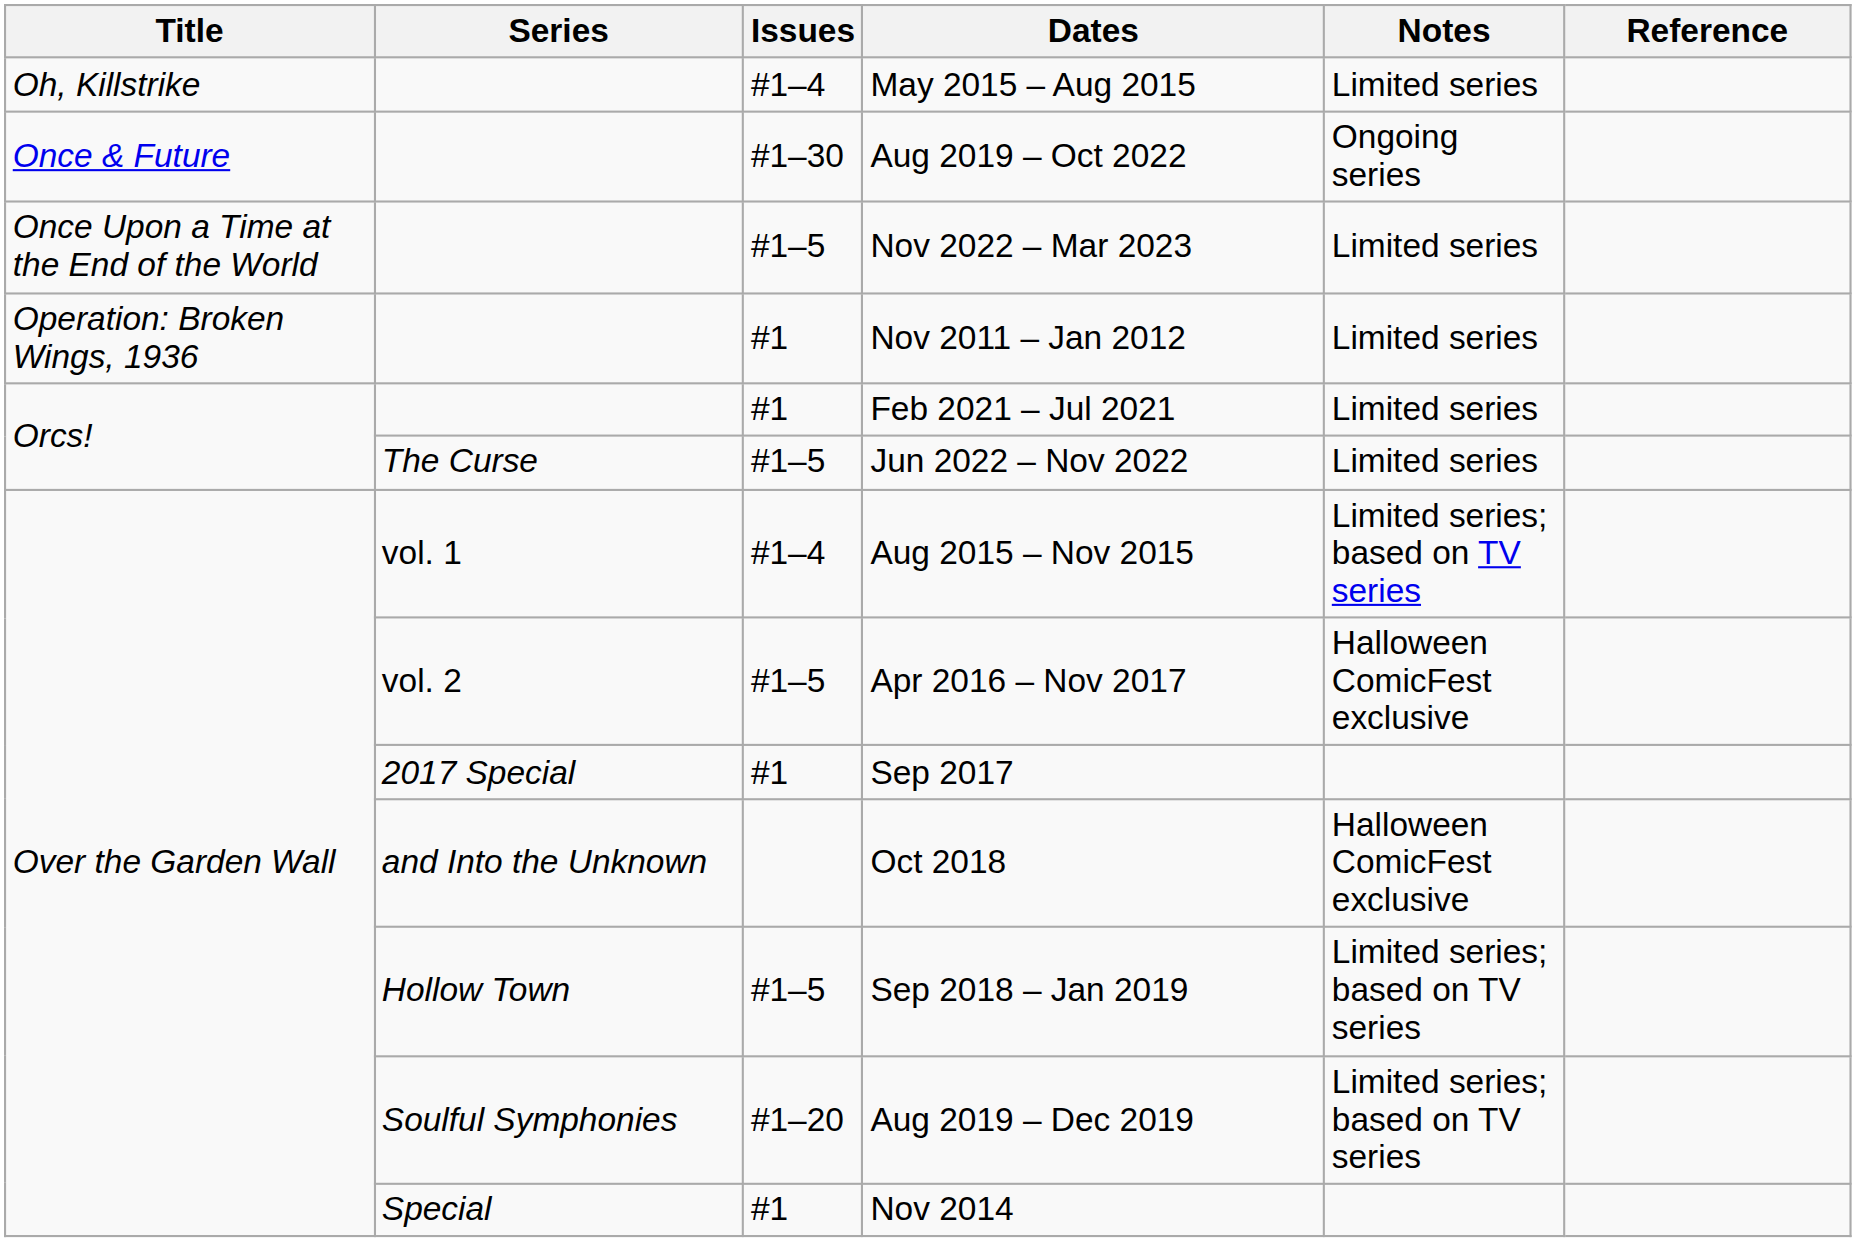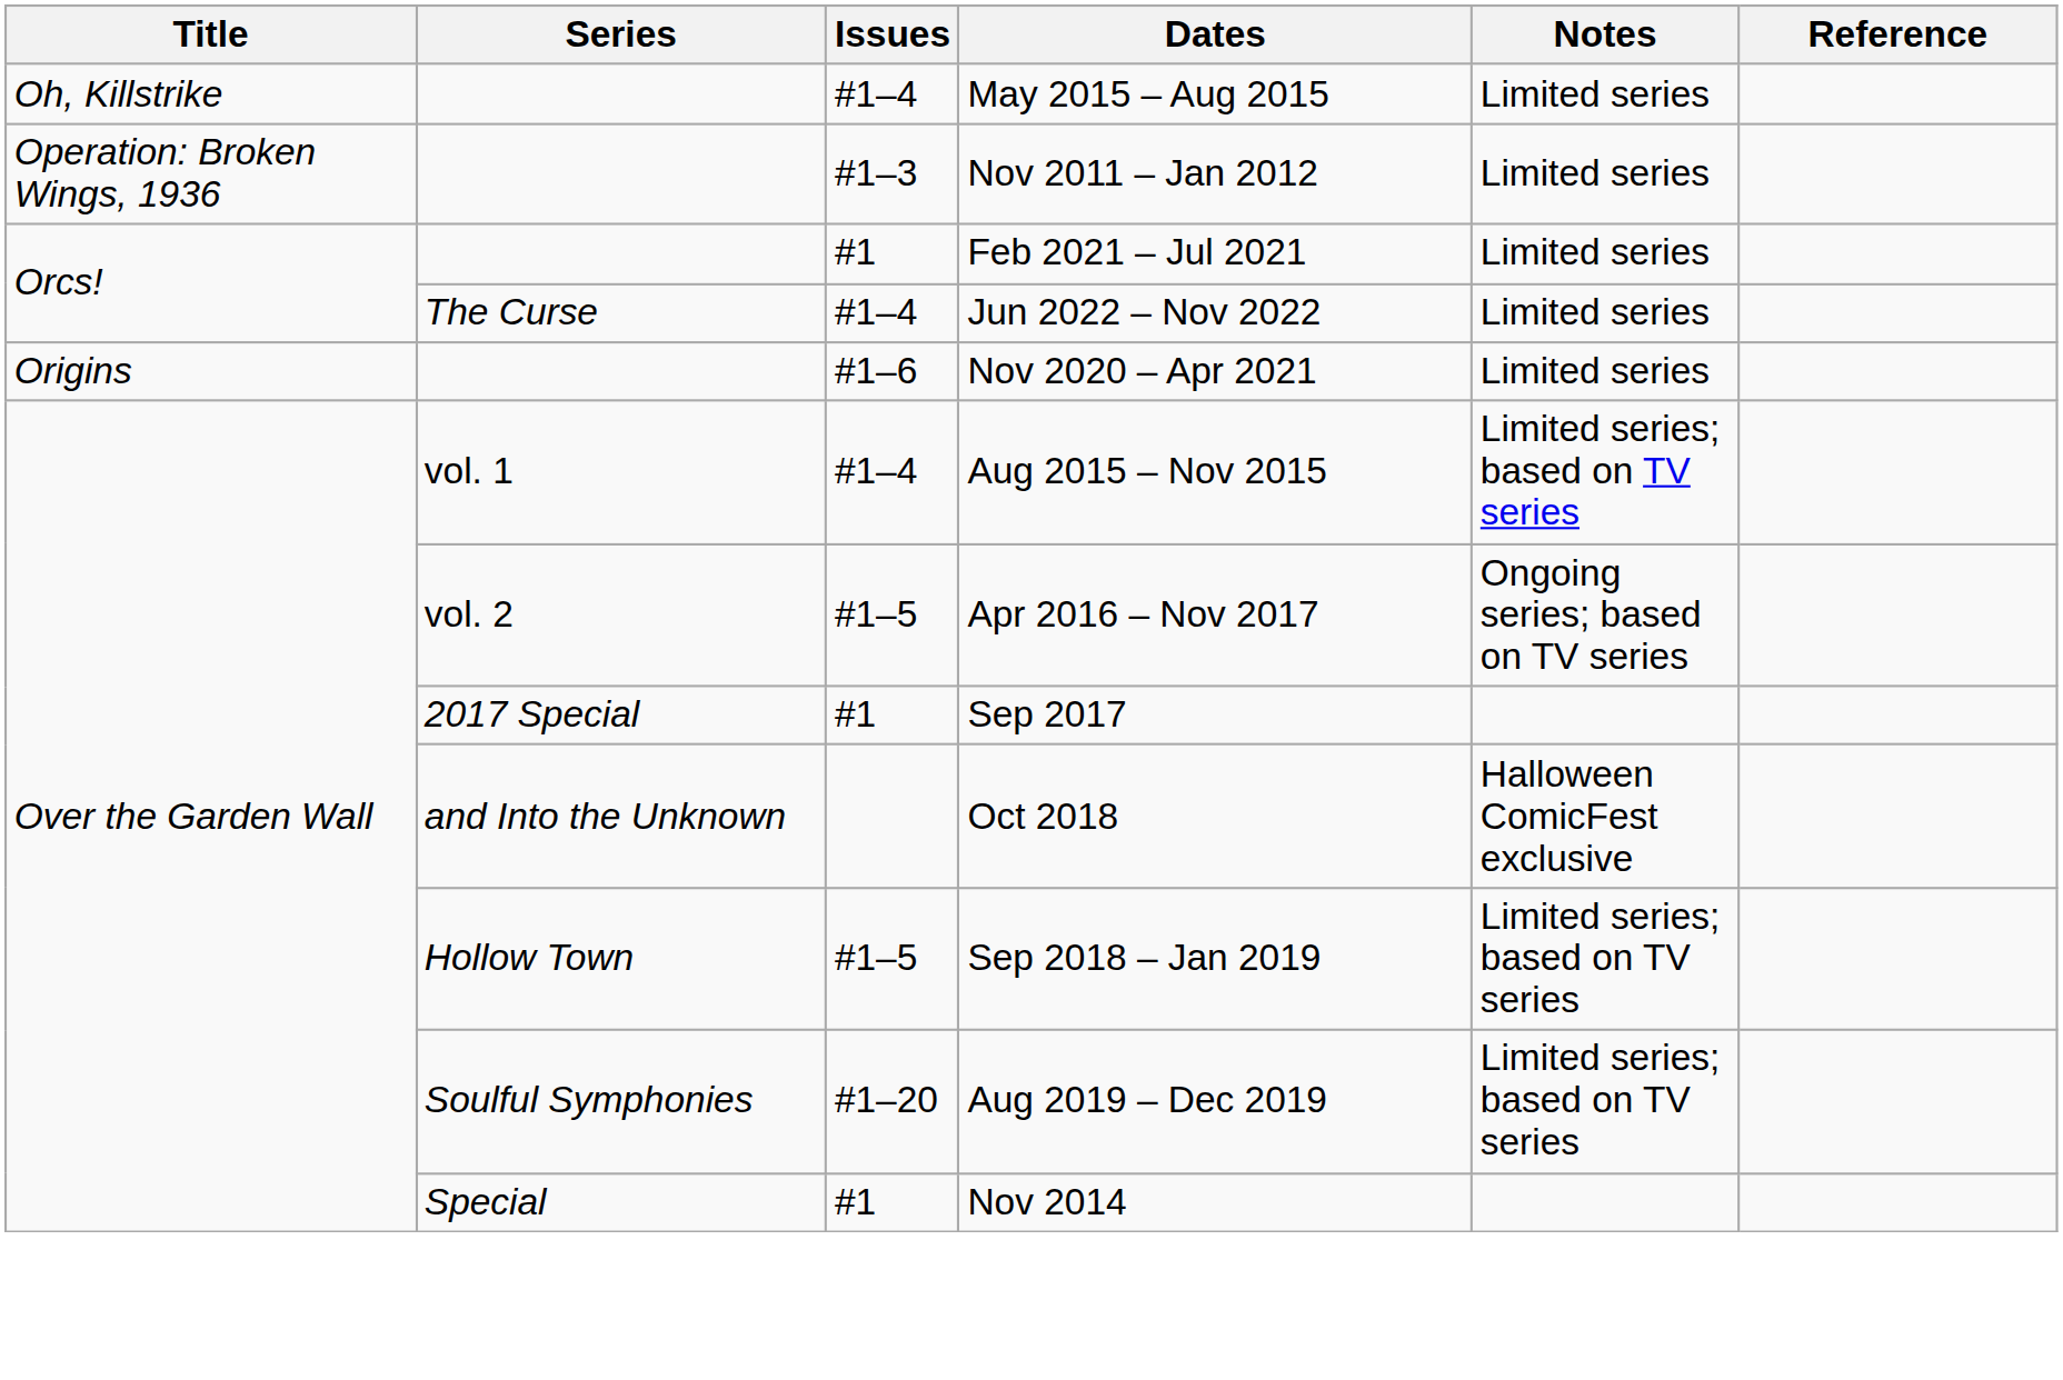- row: Once & Future | #1–30 | Aug 2019 – Oct 2022 | Ongoing series
- row: Once Upon a Time at the End of the World | #1–5 | Nov 2022 – Mar 2023 | Limited series
Nov 2011 – Jan 2012 | Issues: #1 -> #1–3
Jun 2022 – Nov 2022 | Issues: #1–5 -> #1–4
+ row: Origins | #1–6 | Nov 2020 – Apr 2021 | Limited series
Apr 2016 – Nov 2017 | Notes: Halloween ComicFest exclusive -> Ongoing series; based on TV series
